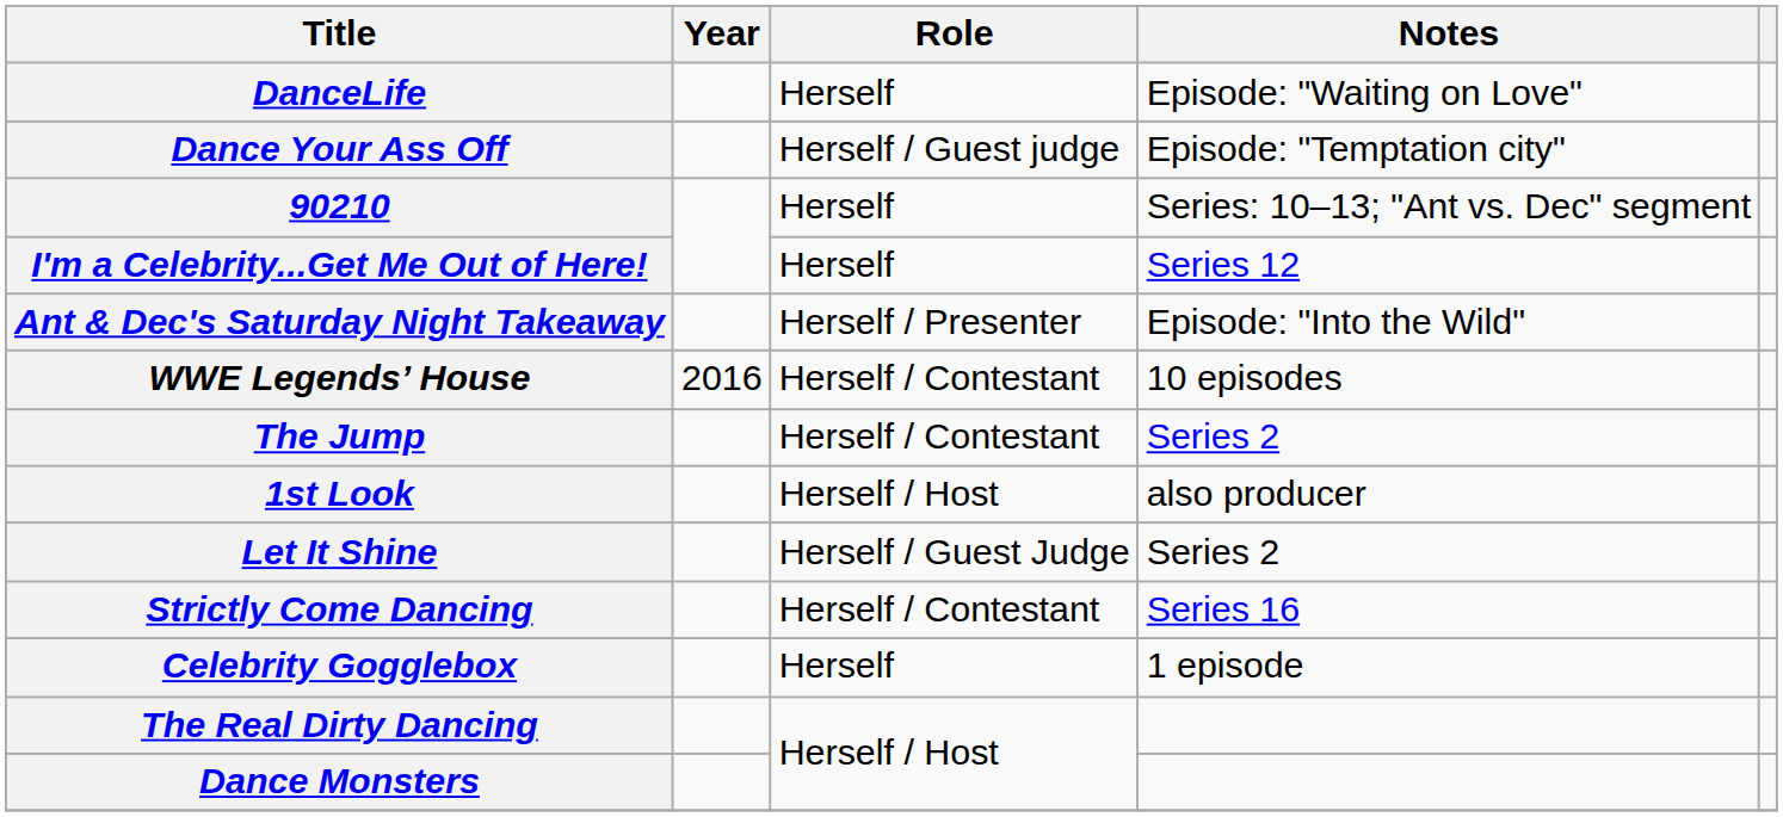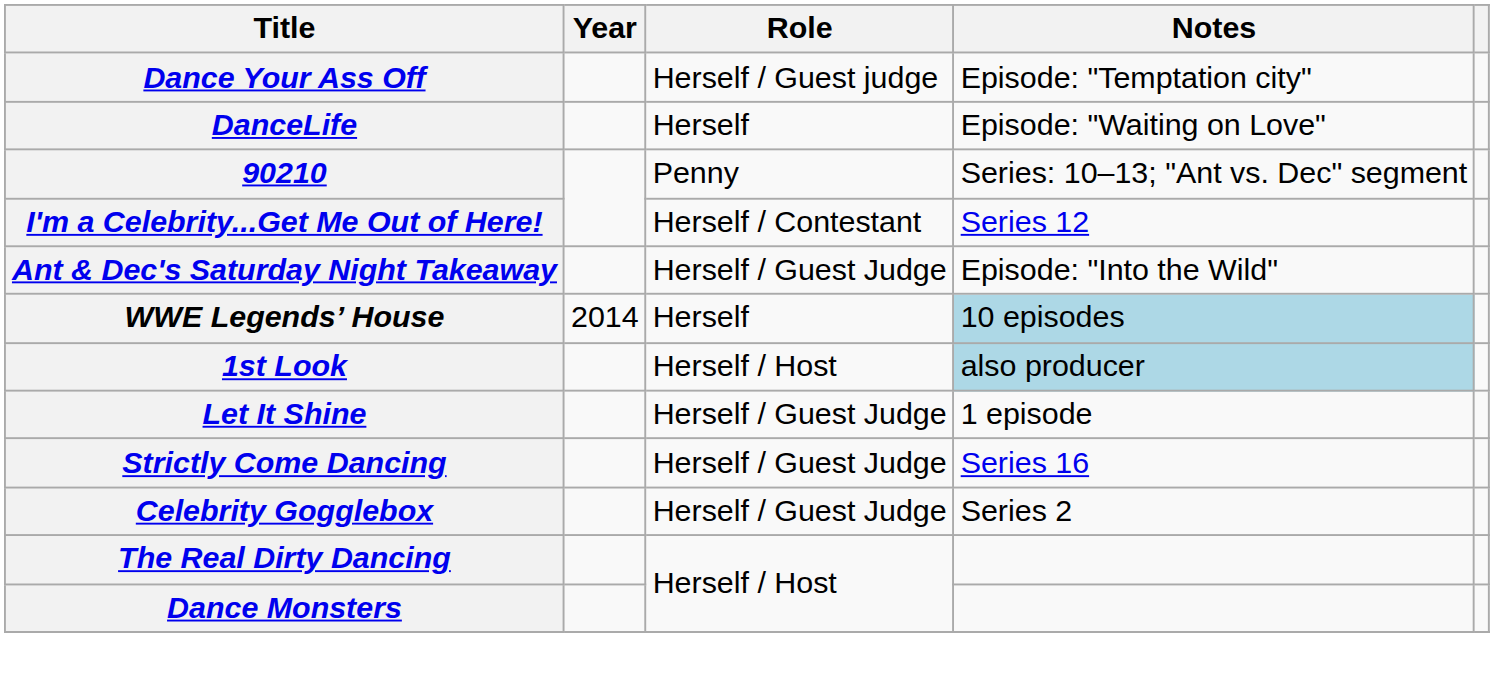rows swapped: DanceLife <-> Dance Your Ass Off
90210 | Role: Herself -> Penny
I'm a Celebrity...Get Me Out of Here! | Role: Herself -> Herself / Contestant
Ant & Dec's Saturday Night Takeaway | Role: Herself / Presenter -> Herself / Guest Judge
WWE Legends’ House | Year: 2016 -> 2014
WWE Legends’ House | Role: Herself / Contestant -> Herself
WWE Legends’ House | Notes: no background -> lightblue background
- row: The Jump | Herself / Contestant | Series 2
1st Look | Notes: no background -> lightblue background
Let It Shine | Notes: Series 2 -> 1 episode
Strictly Come Dancing | Role: Herself / Contestant -> Herself / Guest Judge
Celebrity Gogglebox | Role: Herself -> Herself / Guest Judge
Celebrity Gogglebox | Notes: 1 episode -> Series 2
